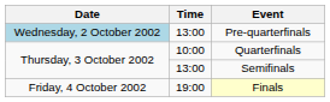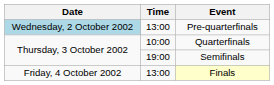Semifinals | Time: 13:00 -> 19:00
Finals | Time: 19:00 -> 13:00
